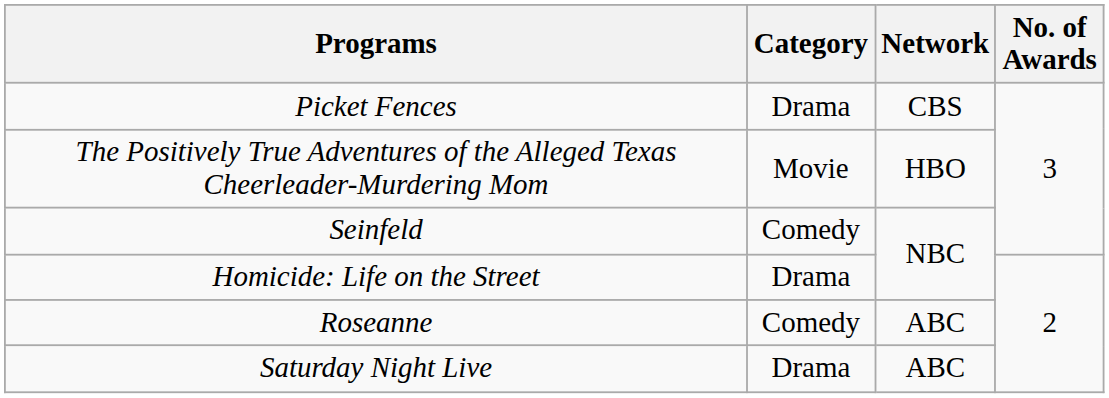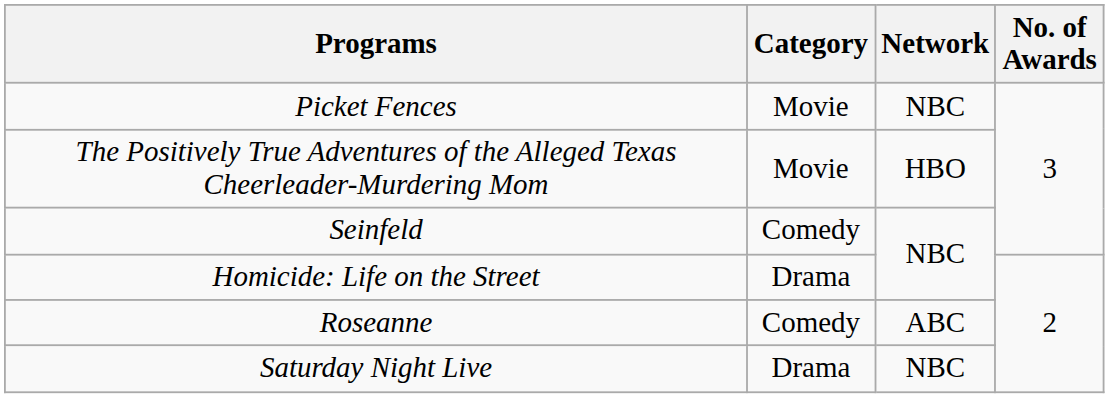Picket Fences | Category: Drama -> Movie
Picket Fences | Network: CBS -> NBC
Saturday Night Live | Network: ABC -> NBC
